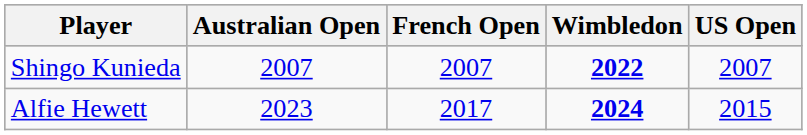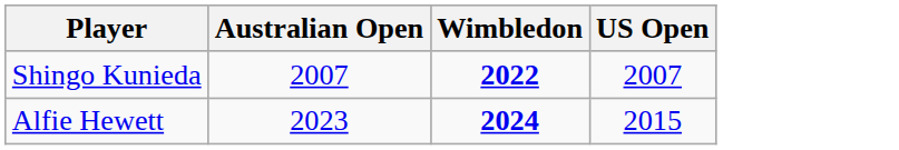- column: French Open | 2007 | 2017
